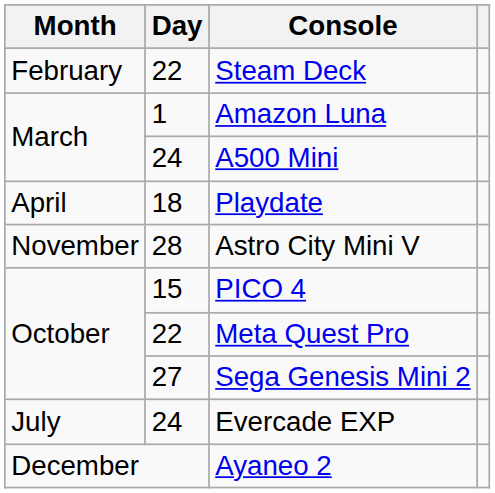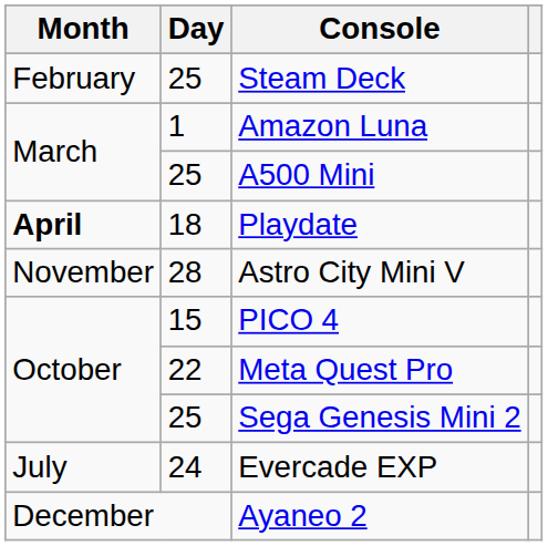Steam Deck | Day: 22 -> 25
A500 Mini | Day: 24 -> 25
Playdate | Month: normal -> bold
Sega Genesis Mini 2 | Day: 27 -> 25
